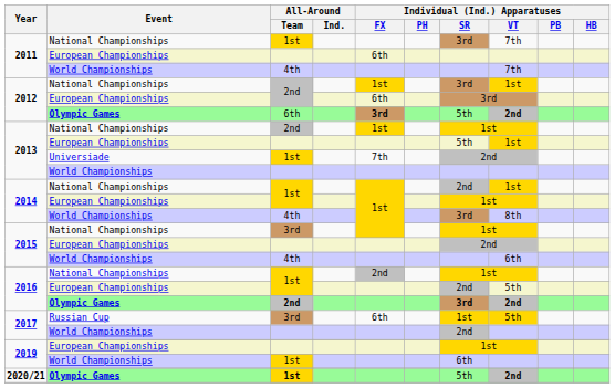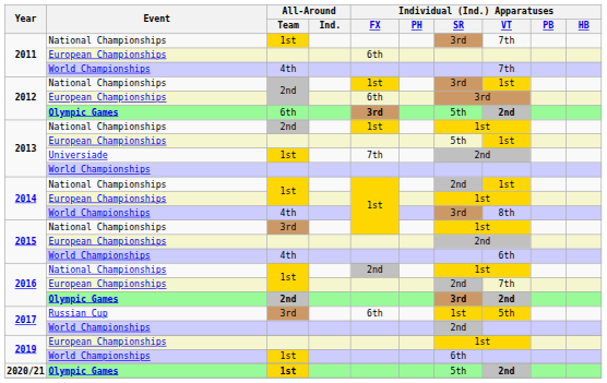2016 / European Championships | Individual (Ind.) Apparatuses / VT: 5th -> 7th
